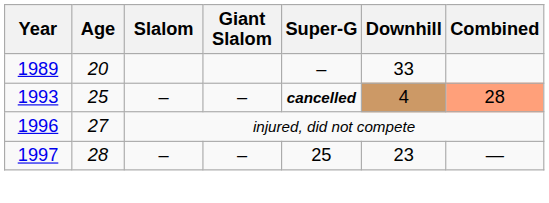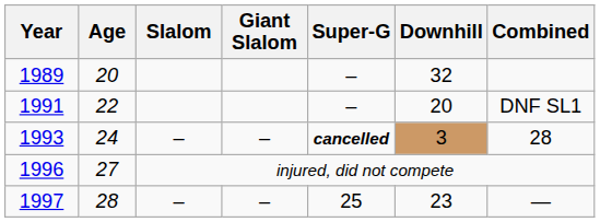1989 | Downhill: 33 -> 32
+ row: 1991 | 22 | – | 20 | DNF SL1
1993 | Age: 25 -> 24
1993 | Downhill: 4 -> 3
1993 | Combined: lightsalmon background -> no background
